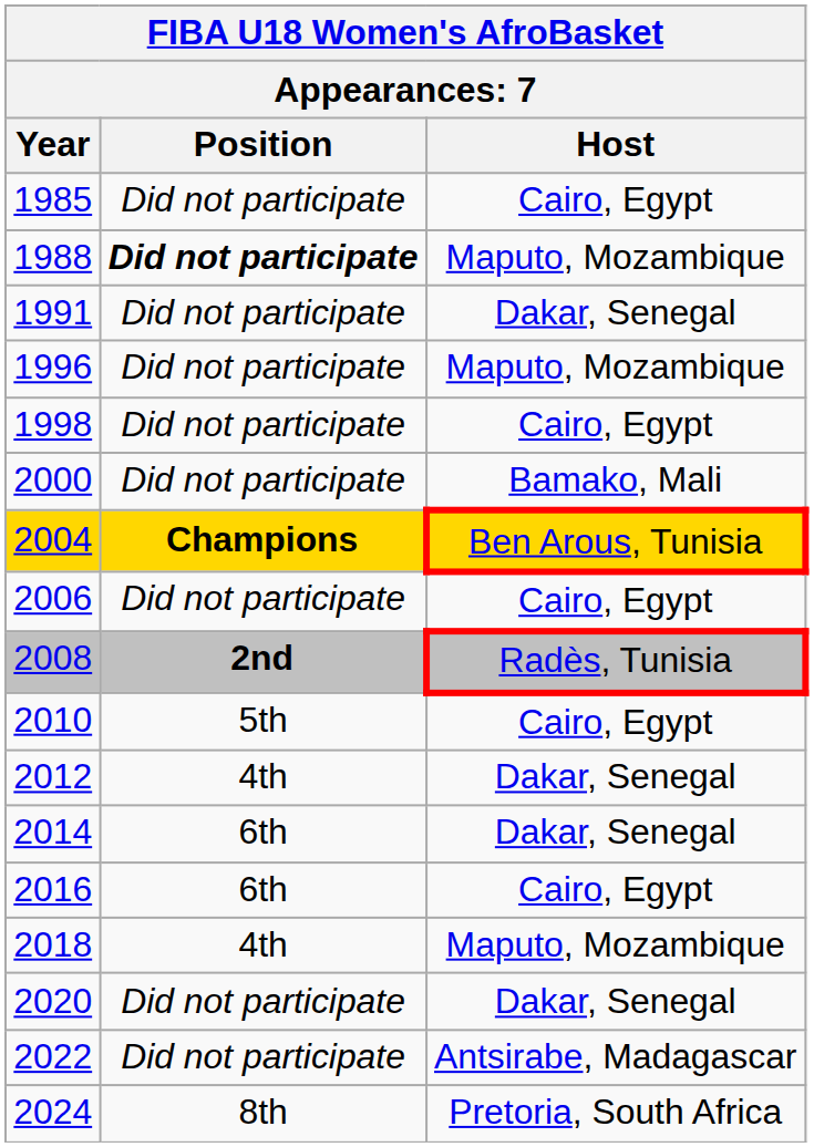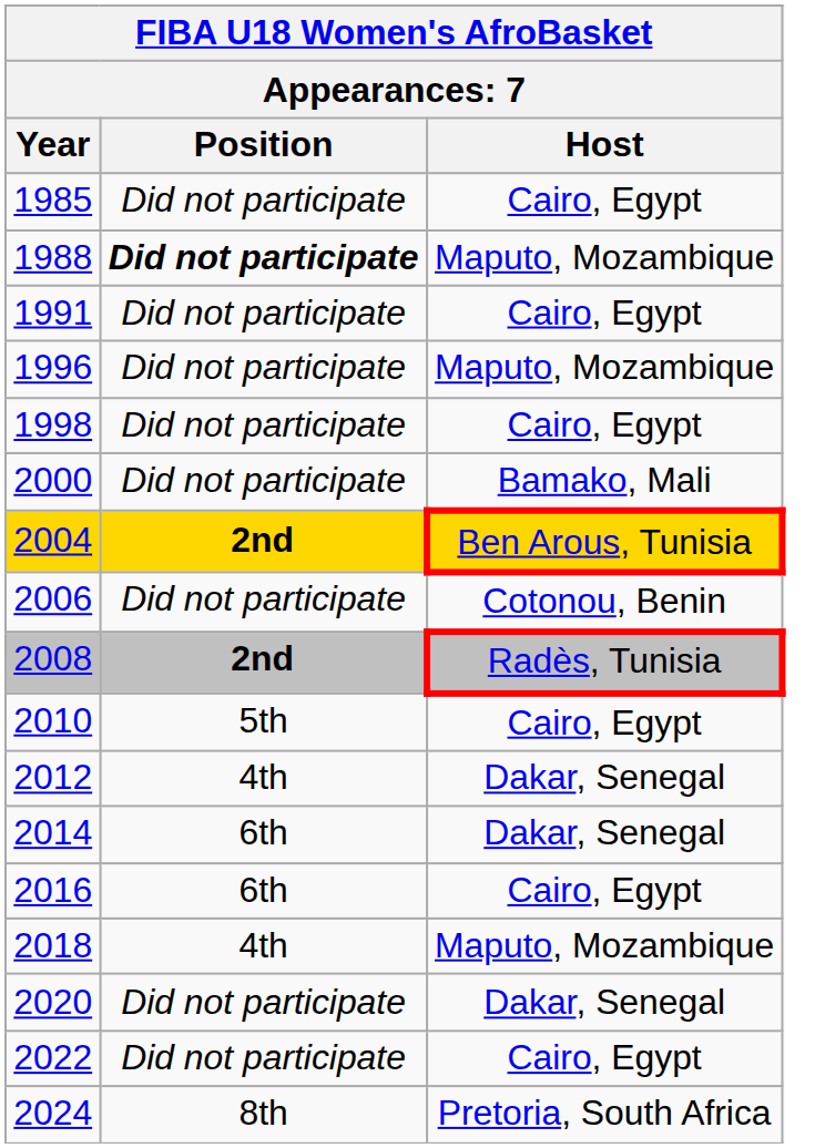1991 | Host: Dakar, Senegal -> Cairo, Egypt
2004 | Position: Champions -> 2nd
2006 | Host: Cairo, Egypt -> Cotonou, Benin
2022 | Host: Antsirabe, Madagascar -> Cairo, Egypt
